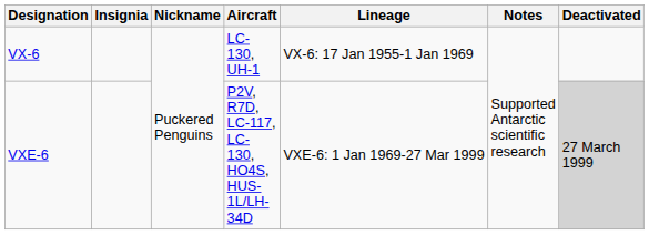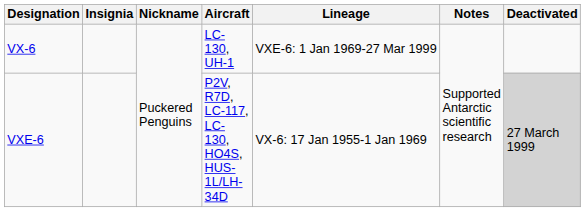VX-6 | Lineage: VX-6: 17 Jan 1955-1 Jan 1969 -> VXE-6: 1 Jan 1969-27 Mar 1999
VXE-6 | Lineage: VXE-6: 1 Jan 1969-27 Mar 1999 -> VX-6: 17 Jan 1955-1 Jan 1969
